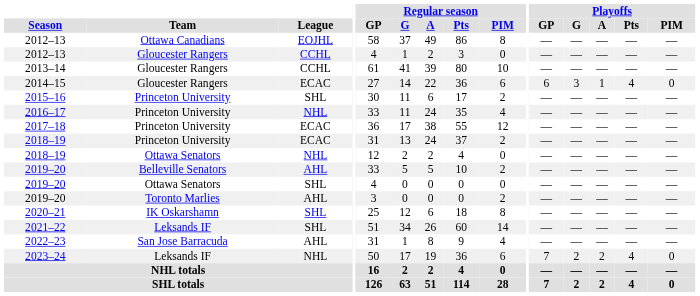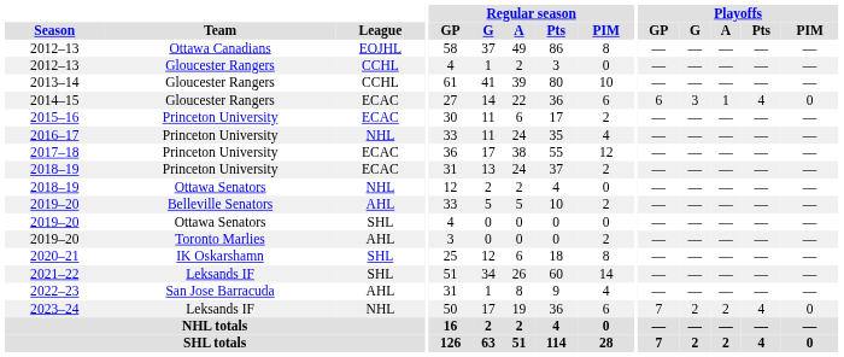2015–16 | League: SHL -> ECAC
